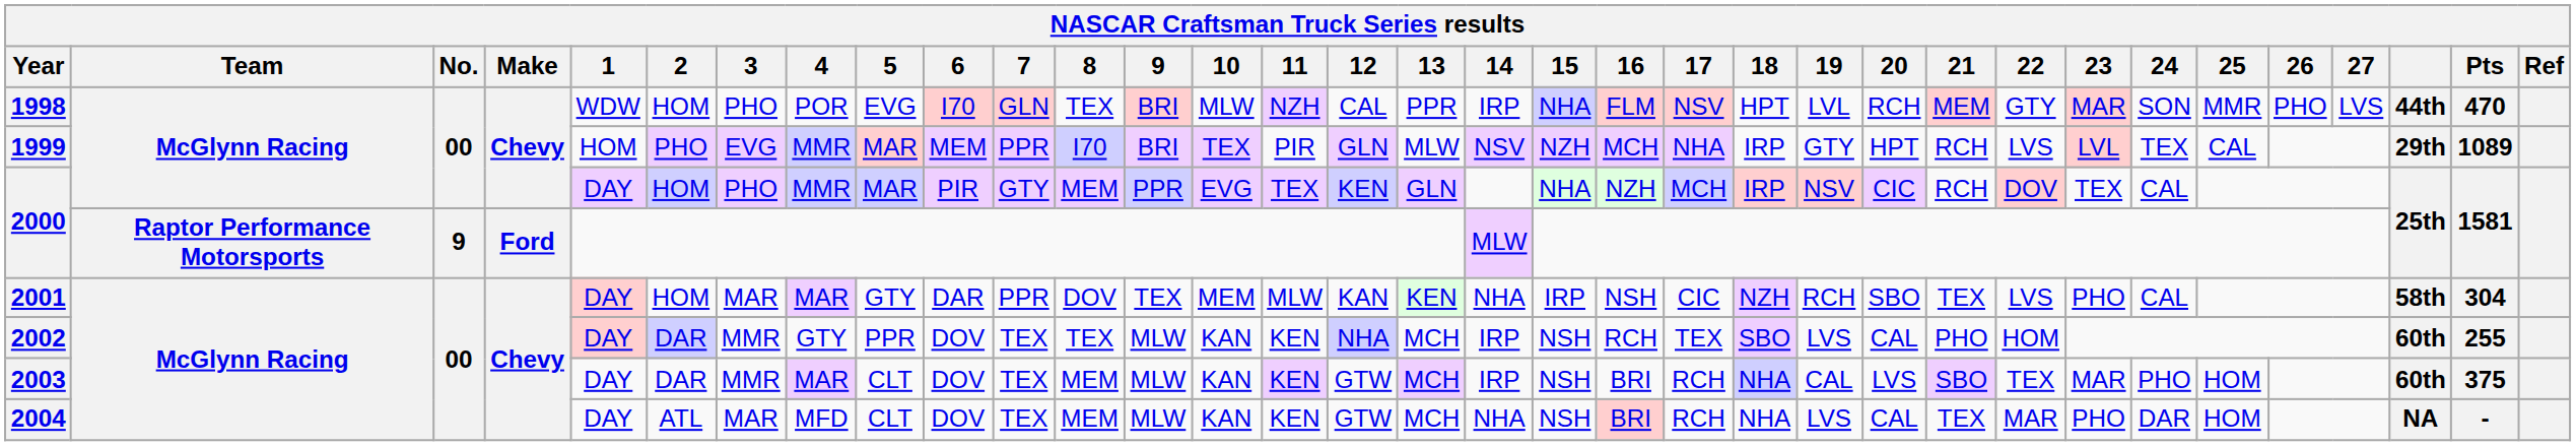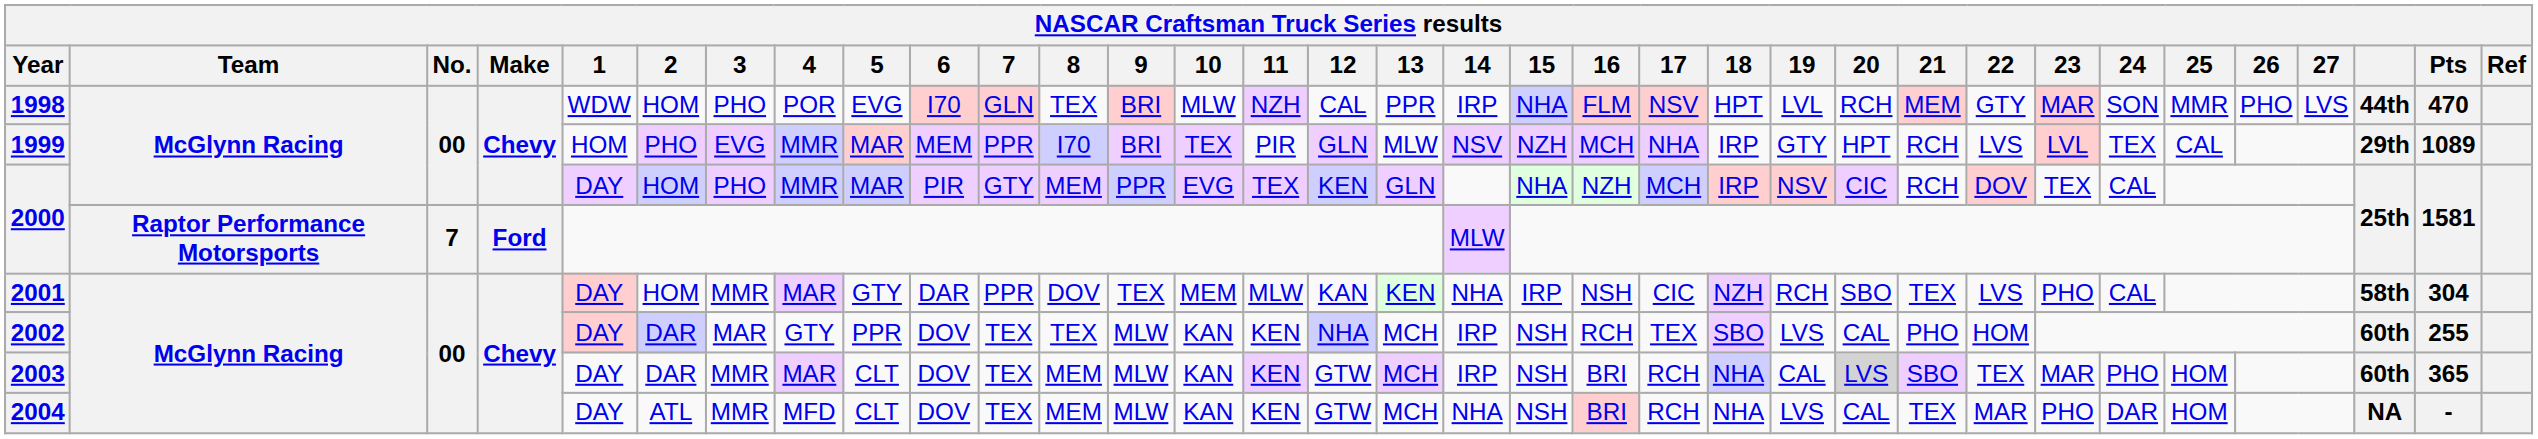2000 / Raptor Performance Motorsports | No.: 9 -> 7
2001 | 3: MAR -> MMR
2002 | 3: MMR -> MAR
2003 | 20: no background -> lightgrey background
2003 | Pts: 375 -> 365
2004 | 3: MAR -> MMR
